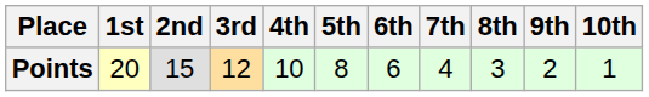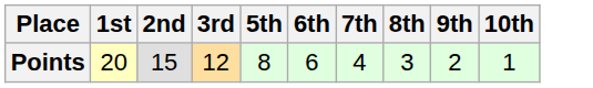- column: 4th | 10
